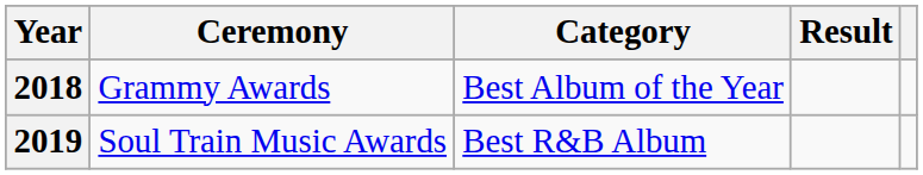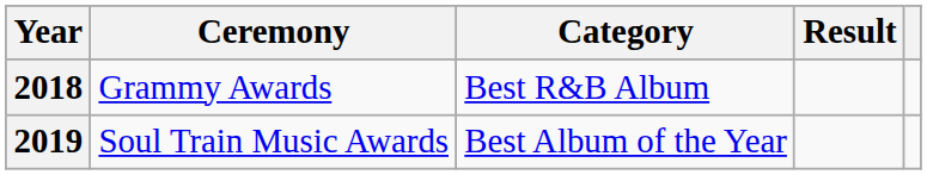2018 | Category: Best Album of the Year -> Best R&B Album
2019 | Category: Best R&B Album -> Best Album of the Year
